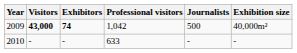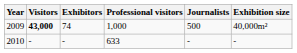2009 | Exhibitors: bold -> normal
2009 | Professional visitors: 1,042 -> 1,000
